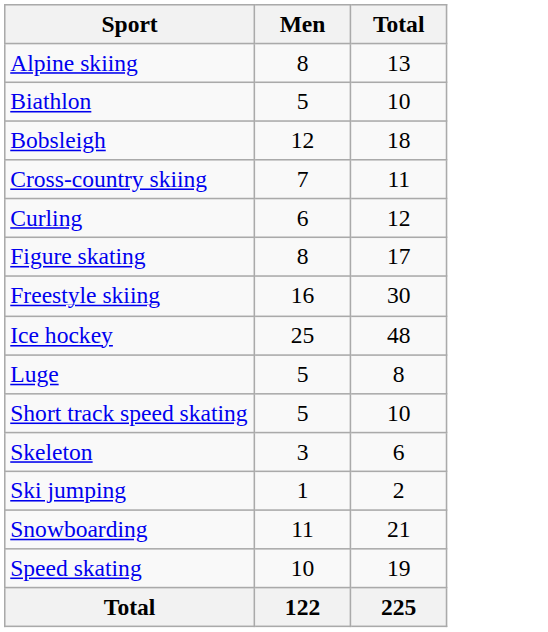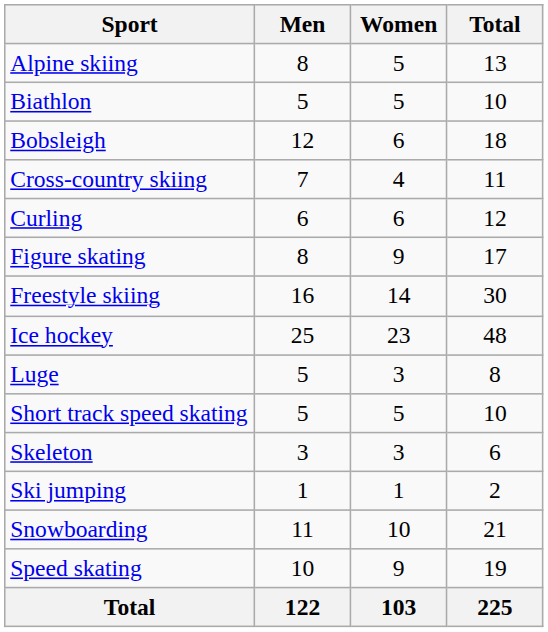+ column: Women | 5 | 5 | 6 | 4 | 6 | 9 | 14 | 23 | 3 | 5 | 3 | 1 | 10 | 9 | 103
